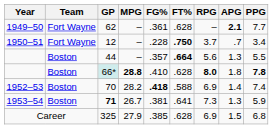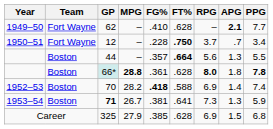62 | FG%: .361 -> .410
66* | FG%: .410 -> .361
